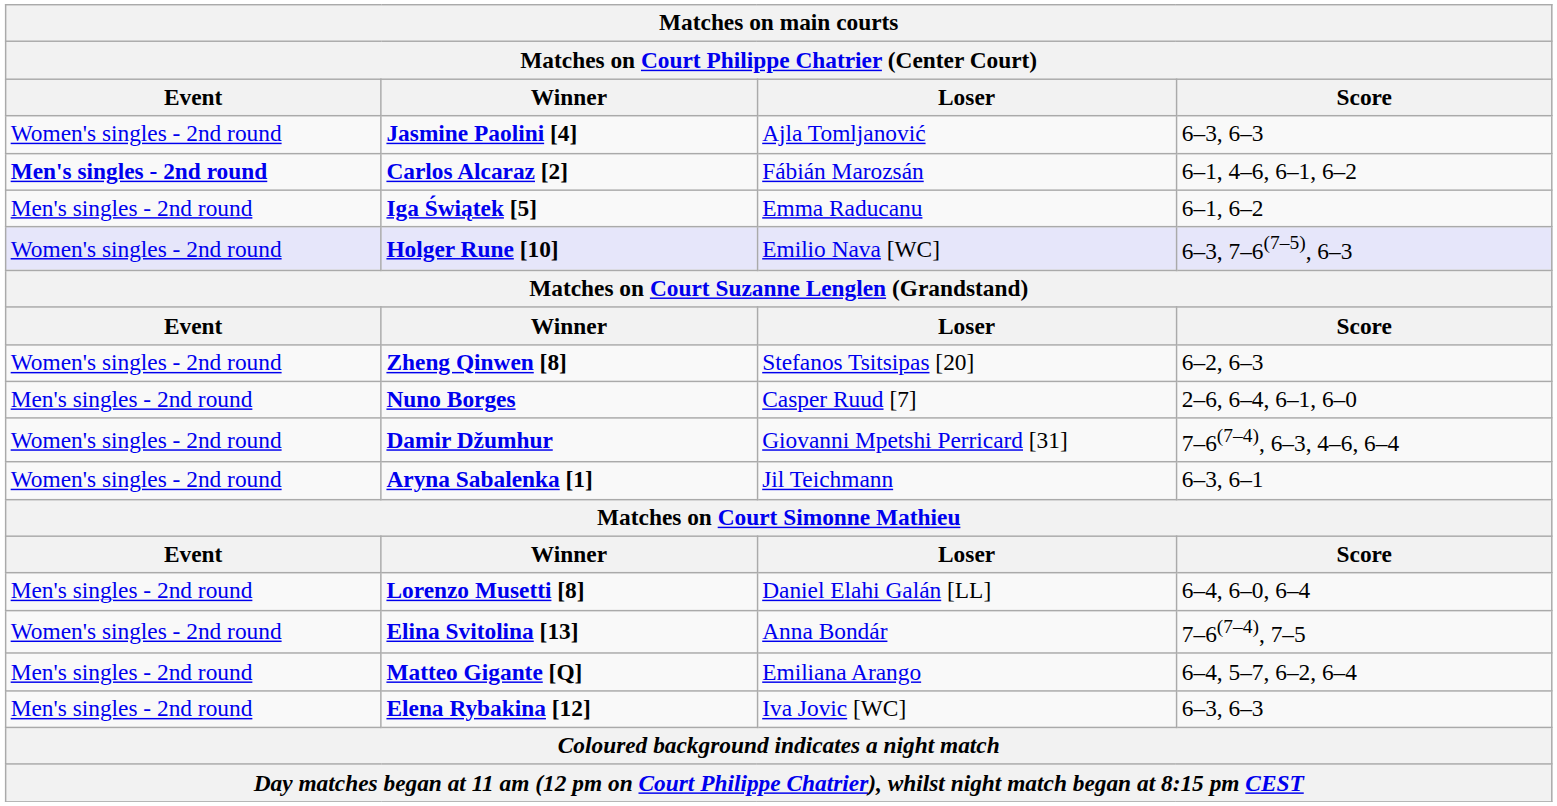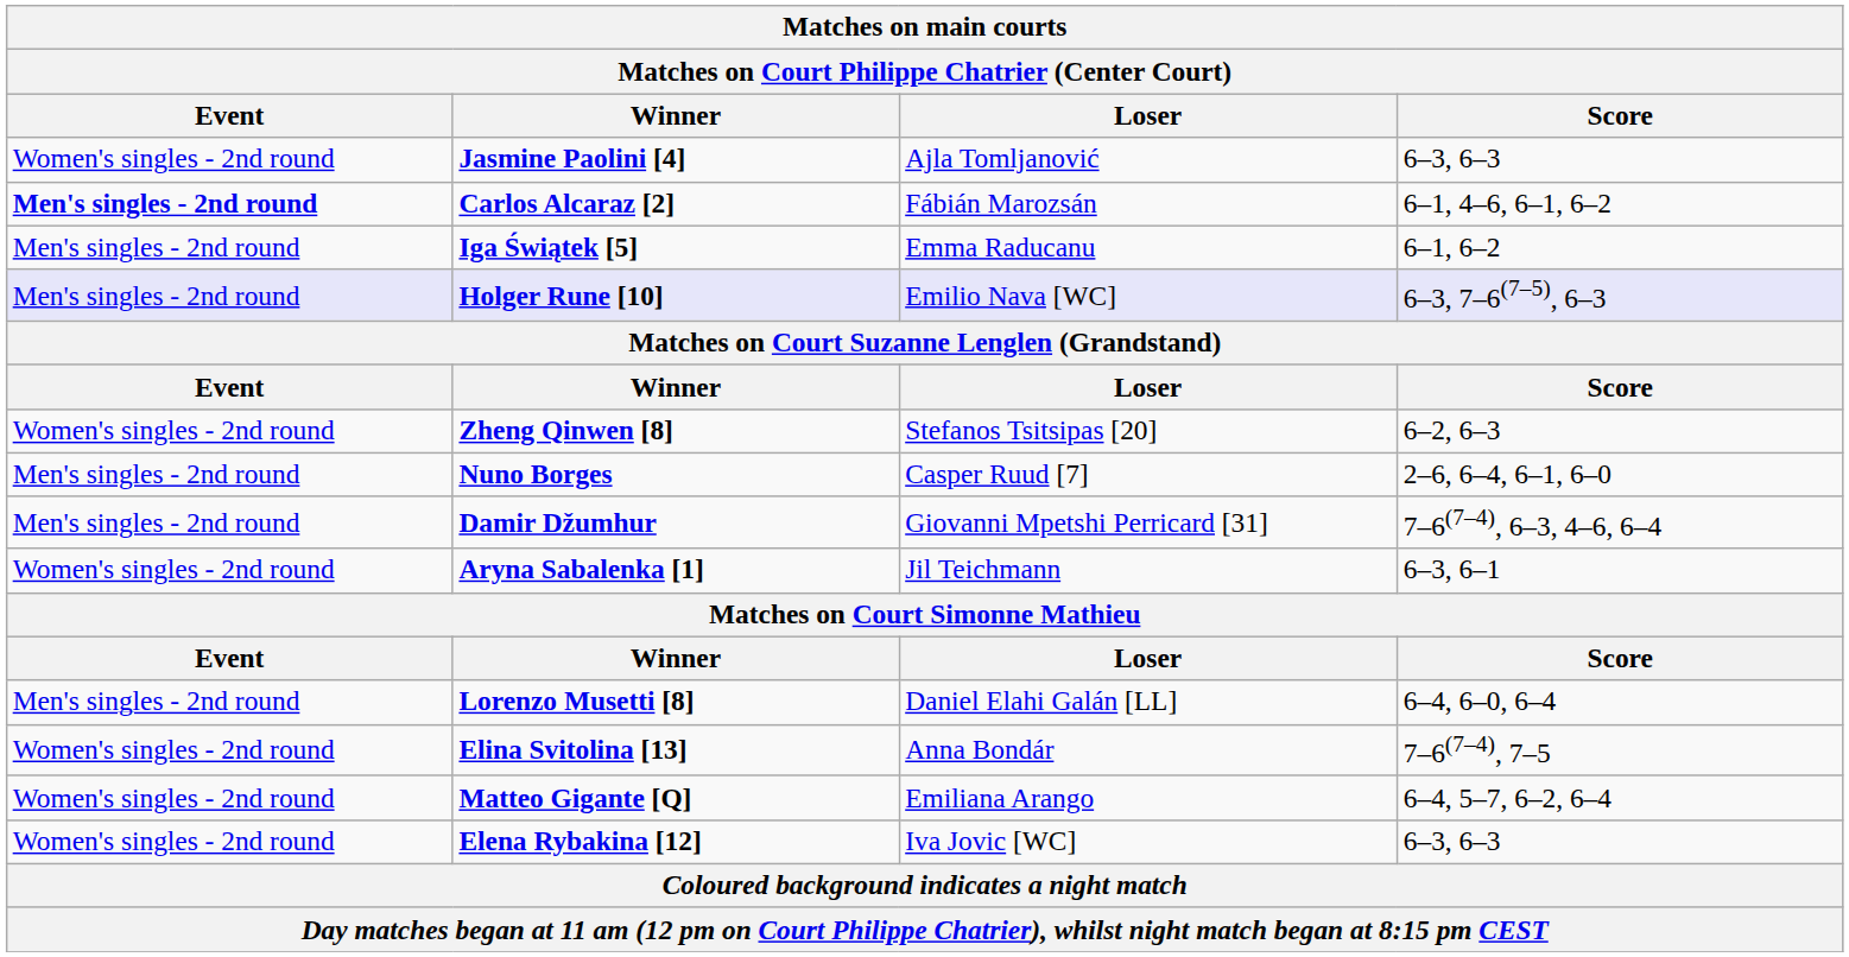Holger Rune [10] | Event: Women's singles - 2nd round -> Men's singles - 2nd round
Damir Džumhur | Event: Women's singles - 2nd round -> Men's singles - 2nd round
Matteo Gigante [Q] | Event: Men's singles - 2nd round -> Women's singles - 2nd round
Elena Rybakina [12] | Event: Men's singles - 2nd round -> Women's singles - 2nd round
